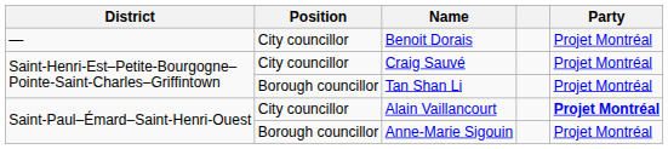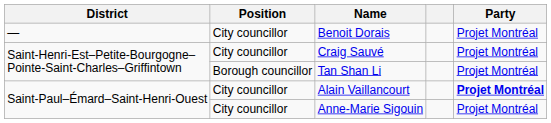Anne-Marie Sigouin | Position: Borough councillor -> City councillor
